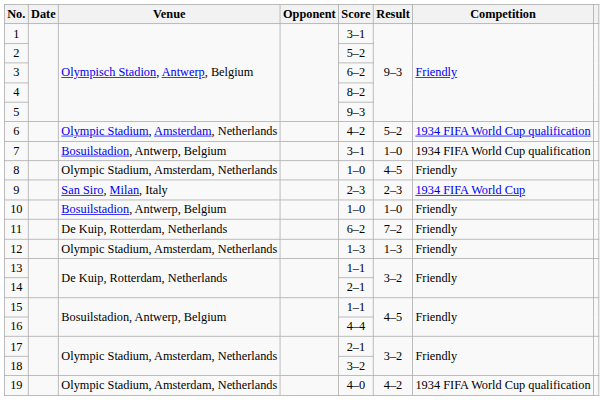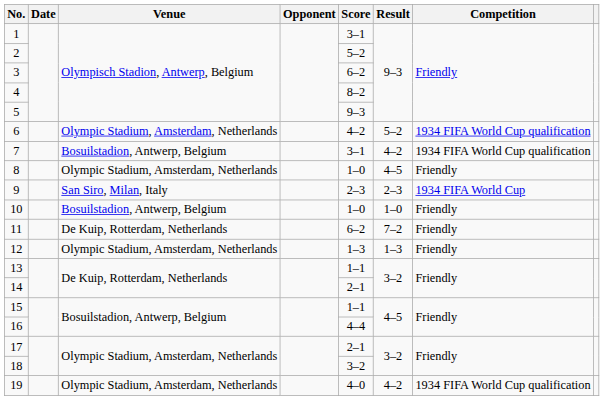7 | Result: 1–0 -> 4–2
